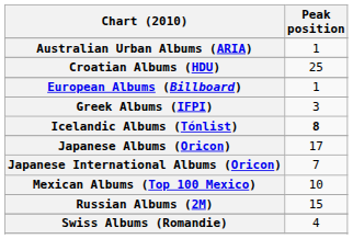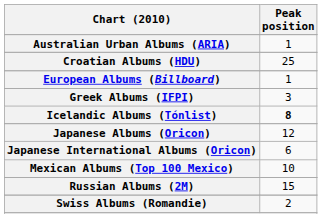Japanese Albums (Oricon) | Peak position: 17 -> 12
Japanese International Albums (Oricon) | Peak position: 7 -> 6
Swiss Albums (Romandie) | Peak position: 4 -> 2
